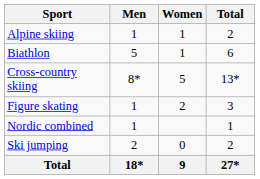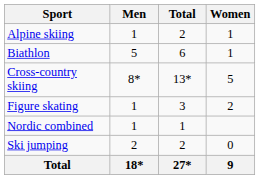columns swapped: Women <-> Total
